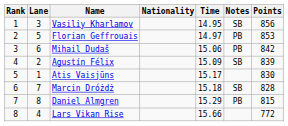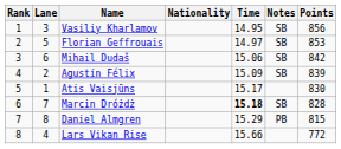Florian Geffrouais | Notes: PB -> SB
Mihail Dudaš | Notes: PB -> SB
Marcin Dróżdż | Time: normal -> bold
